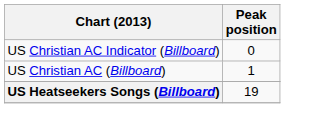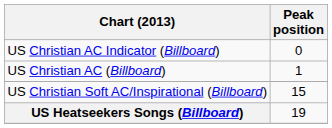+ row: US Christian Soft AC/Inspirational (Billboard) | 15
